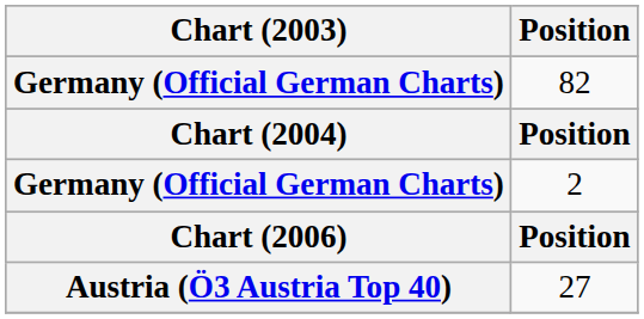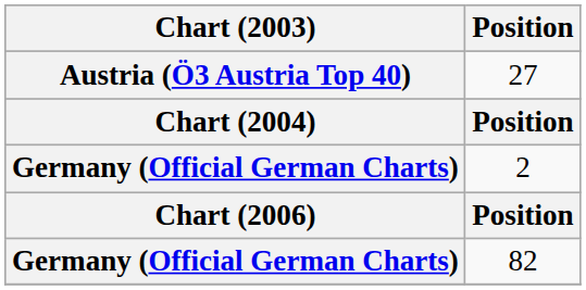rows swapped: 27 <-> 82
